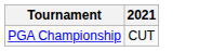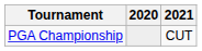+ column: 2020
